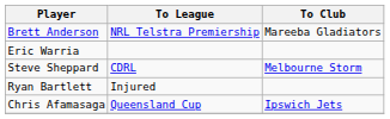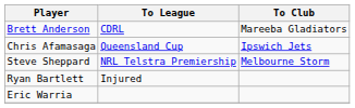Brett Anderson | To League: NRL Telstra Premiership -> CDRL
rows swapped: Chris Afamasaga <-> Eric Warria
Steve Sheppard | To League: CDRL -> NRL Telstra Premiership
